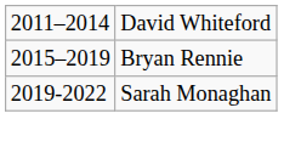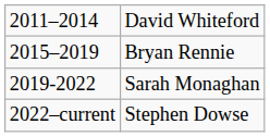+ row: 2022–current | Stephen Dowse
